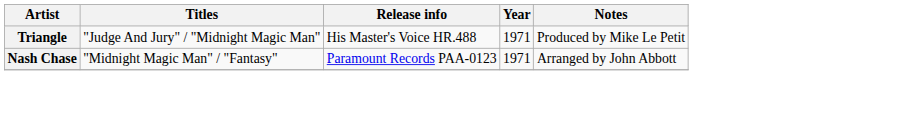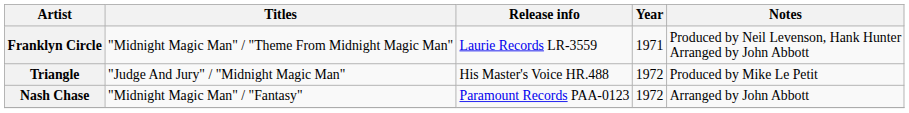+ row: Franklyn Circle | "Midnight Magic Man" / "Theme From Midnight Magic Man" | Laurie Records LR-3559 | 1971 | Produced by Neil Levenson, Hank Hunter Arranged by John Abbott
Triangle | Year: 1971 -> 1972
Nash Chase | Year: 1971 -> 1972
